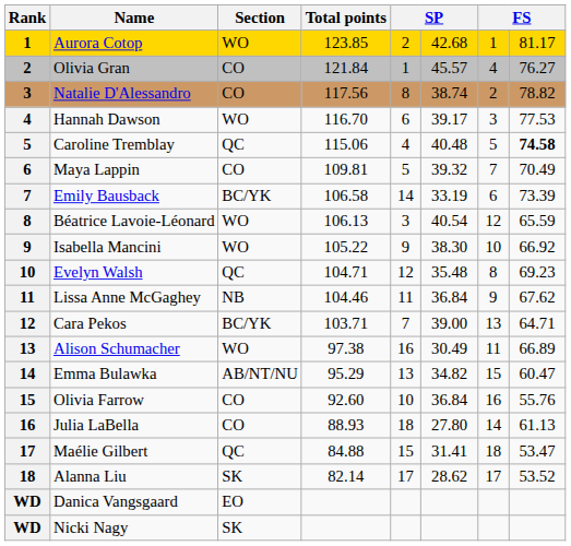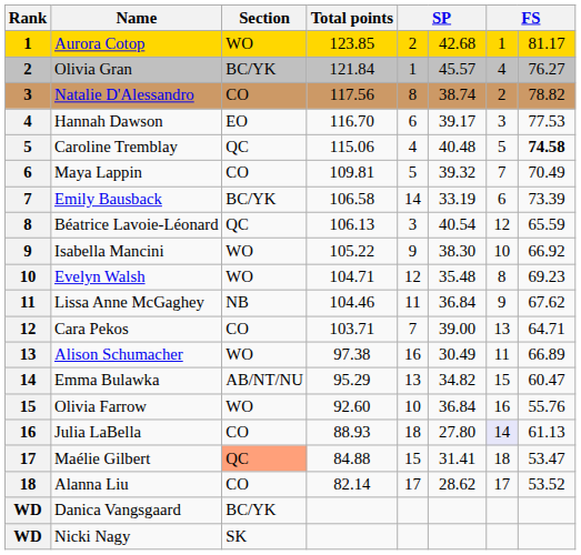Olivia Gran | Section: CO -> BC/YK
Hannah Dawson | Section: WO -> EO
Béatrice Lavoie-Léonard | Section: WO -> QC
Evelyn Walsh | Section: QC -> WO
Cara Pekos | Section: BC/YK -> CO
Olivia Farrow | Section: CO -> WO
Julia LaBella | column 7: no background -> lavender background
Maélie Gilbert | Section: no background -> lightsalmon background
Alanna Liu | Section: SK -> CO
Danica Vangsgaard | Section: EO -> BC/YK
